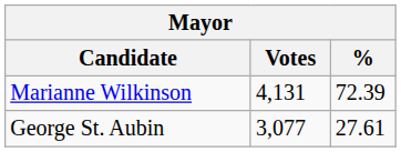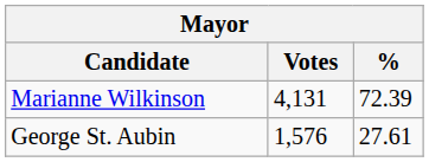George St. Aubin | Votes: 3,077 -> 1,576
